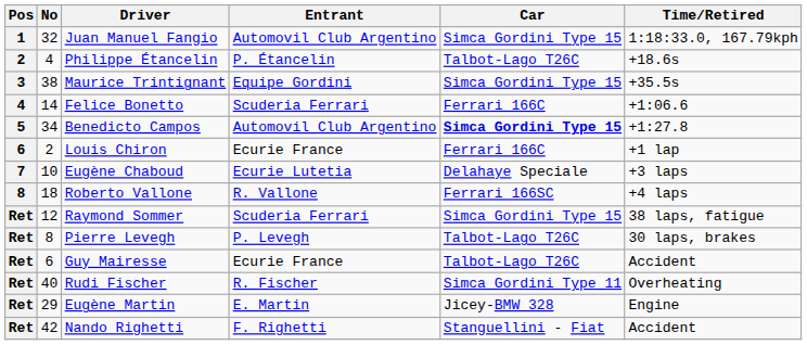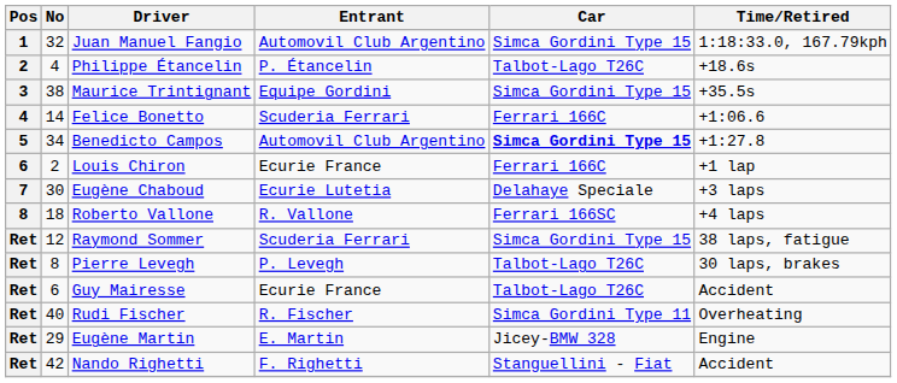Eugène Chaboud | No: 10 -> 30
